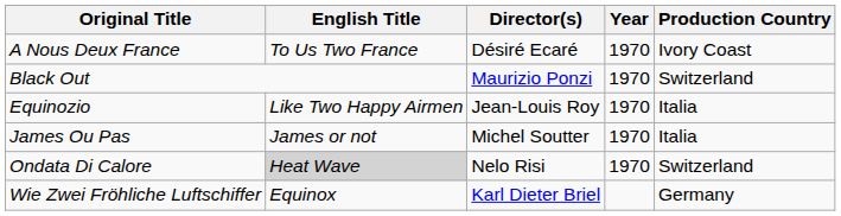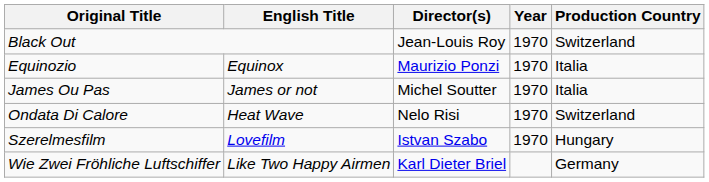- row: A Nous Deux France | To Us Two France | Désiré Ecaré | 1970 | Ivory Coast
Black Out | Director(s): Maurizio Ponzi -> Jean-Louis Roy
Equinozio | English Title: Like Two Happy Airmen -> Equinox
Equinozio | Director(s): Jean-Louis Roy -> Maurizio Ponzi
Ondata Di Calore | English Title: lightgrey background -> no background
+ row: Szerelmesfilm | Lovefilm | Istvan Szabo | 1970 | Hungary
Wie Zwei Fröhliche Luftschiffer | English Title: Equinox -> Like Two Happy Airmen
